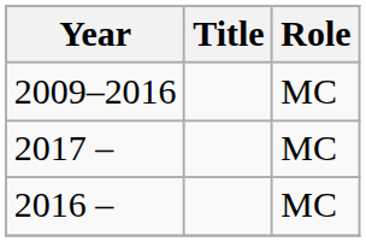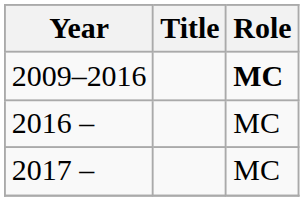2009–2016 | Role: normal -> bold
rows swapped: 2016 – <-> 2017 –
